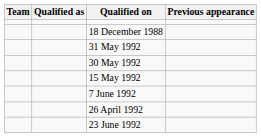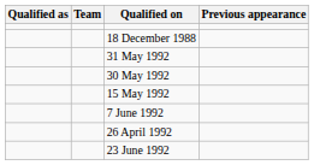columns swapped: Team <-> Qualified as
